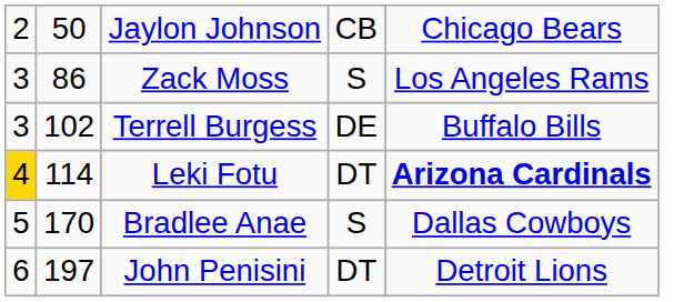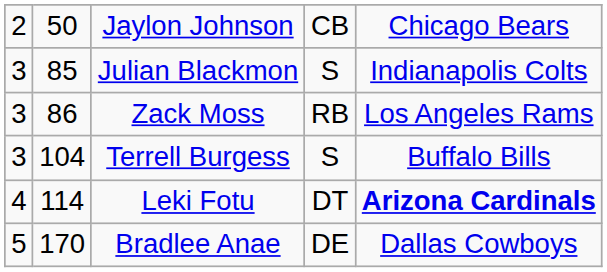+ row: 3 | 85 | Julian Blackmon | S | Indianapolis Colts
Zack Moss | column 4: S -> RB
Terrell Burgess | column 2: 102 -> 104
Terrell Burgess | column 4: DE -> S
Leki Fotu | column 1: gold background -> no background
Bradlee Anae | column 4: S -> DE
- row: 6 | 197 | John Penisini | DT | Detroit Lions
